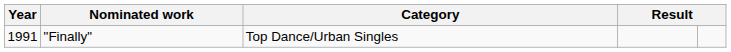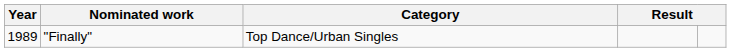"Finally" | Year: 1991 -> 1989
